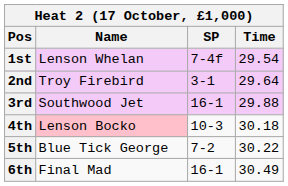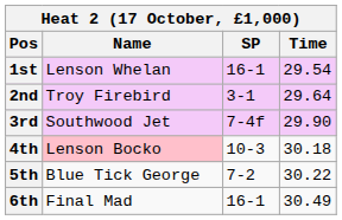1st | SP: 7-4f -> 16-1
3rd | SP: 16-1 -> 7-4f
3rd | Time: 29.88 -> 29.90
